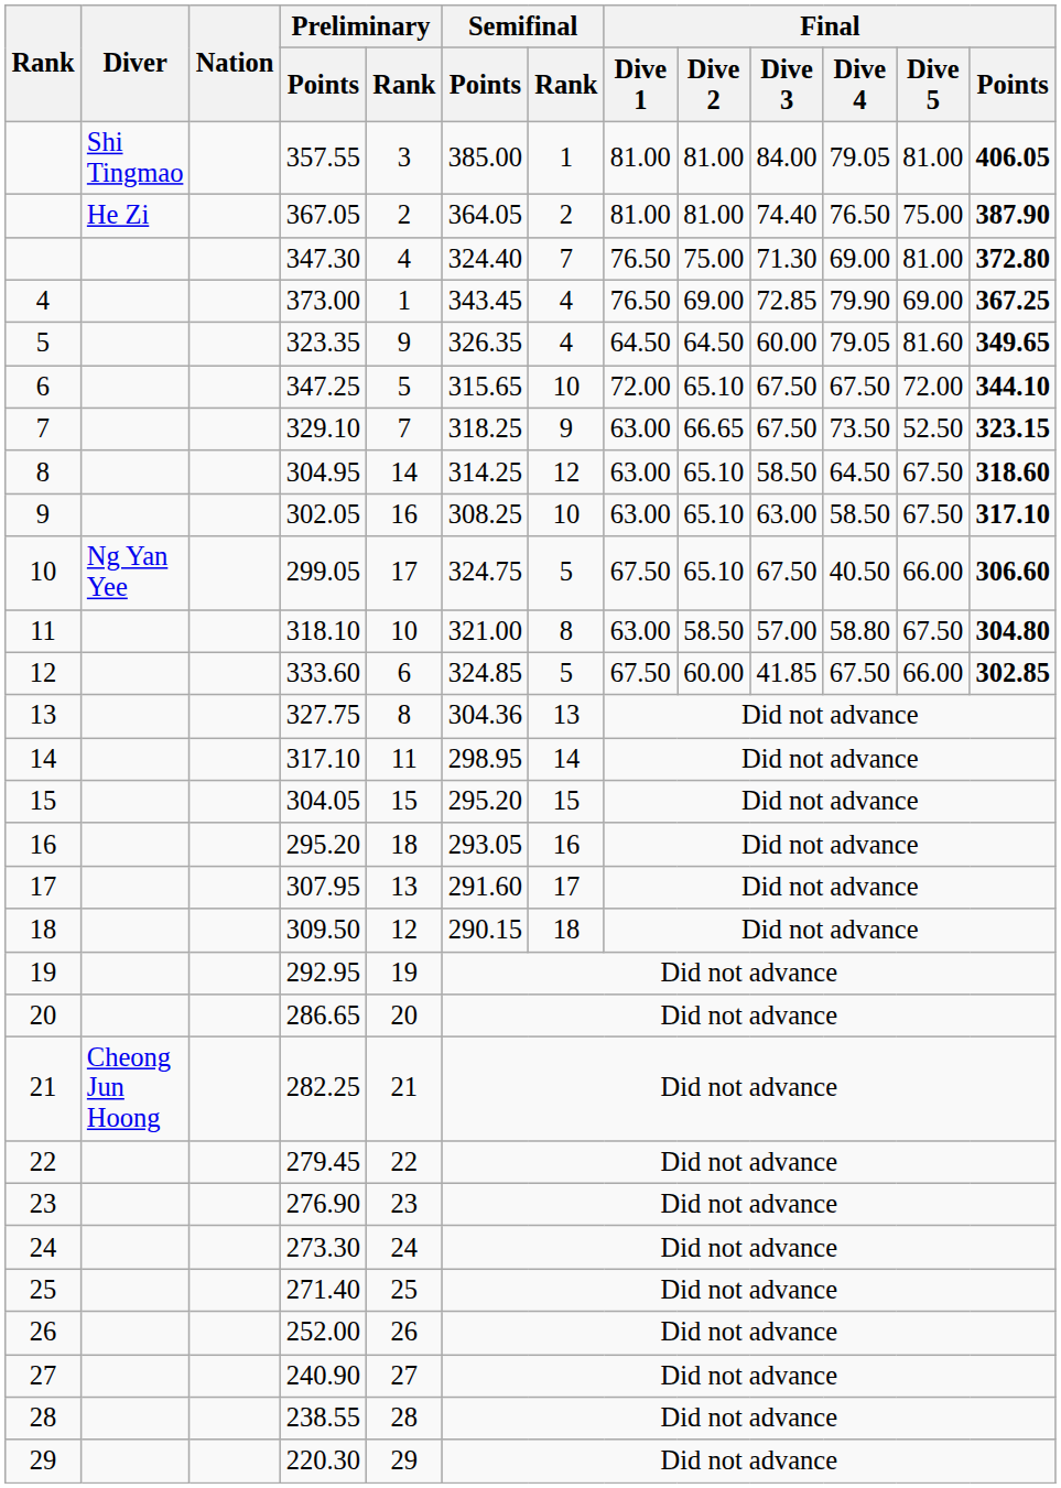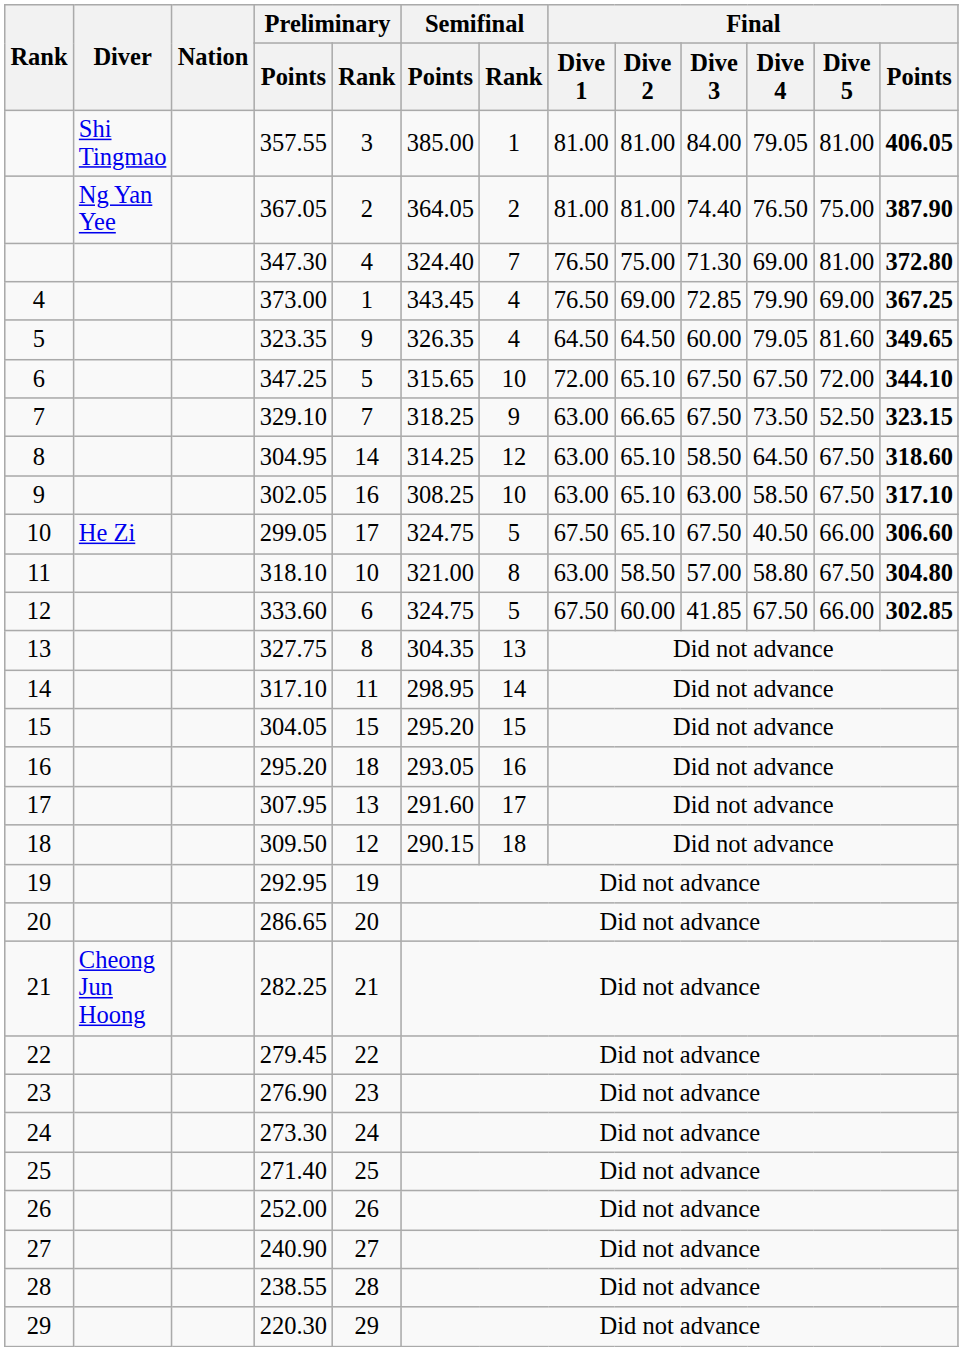367.05 | Diver: He Zi -> Ng Yan Yee
299.05 | Diver: Ng Yan Yee -> He Zi
333.60 | Semifinal / Points: 324.85 -> 324.75
327.75 | Semifinal / Points: 304.36 -> 304.35
